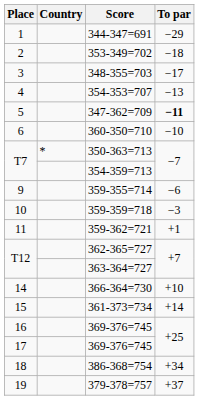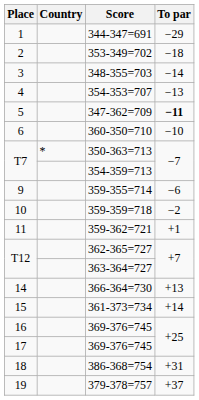348-355=703 | To par: −17 -> −14
359-359=718 | To par: −3 -> −2
366-364=730 | To par: +10 -> +13
386-368=754 | To par: +34 -> +31
